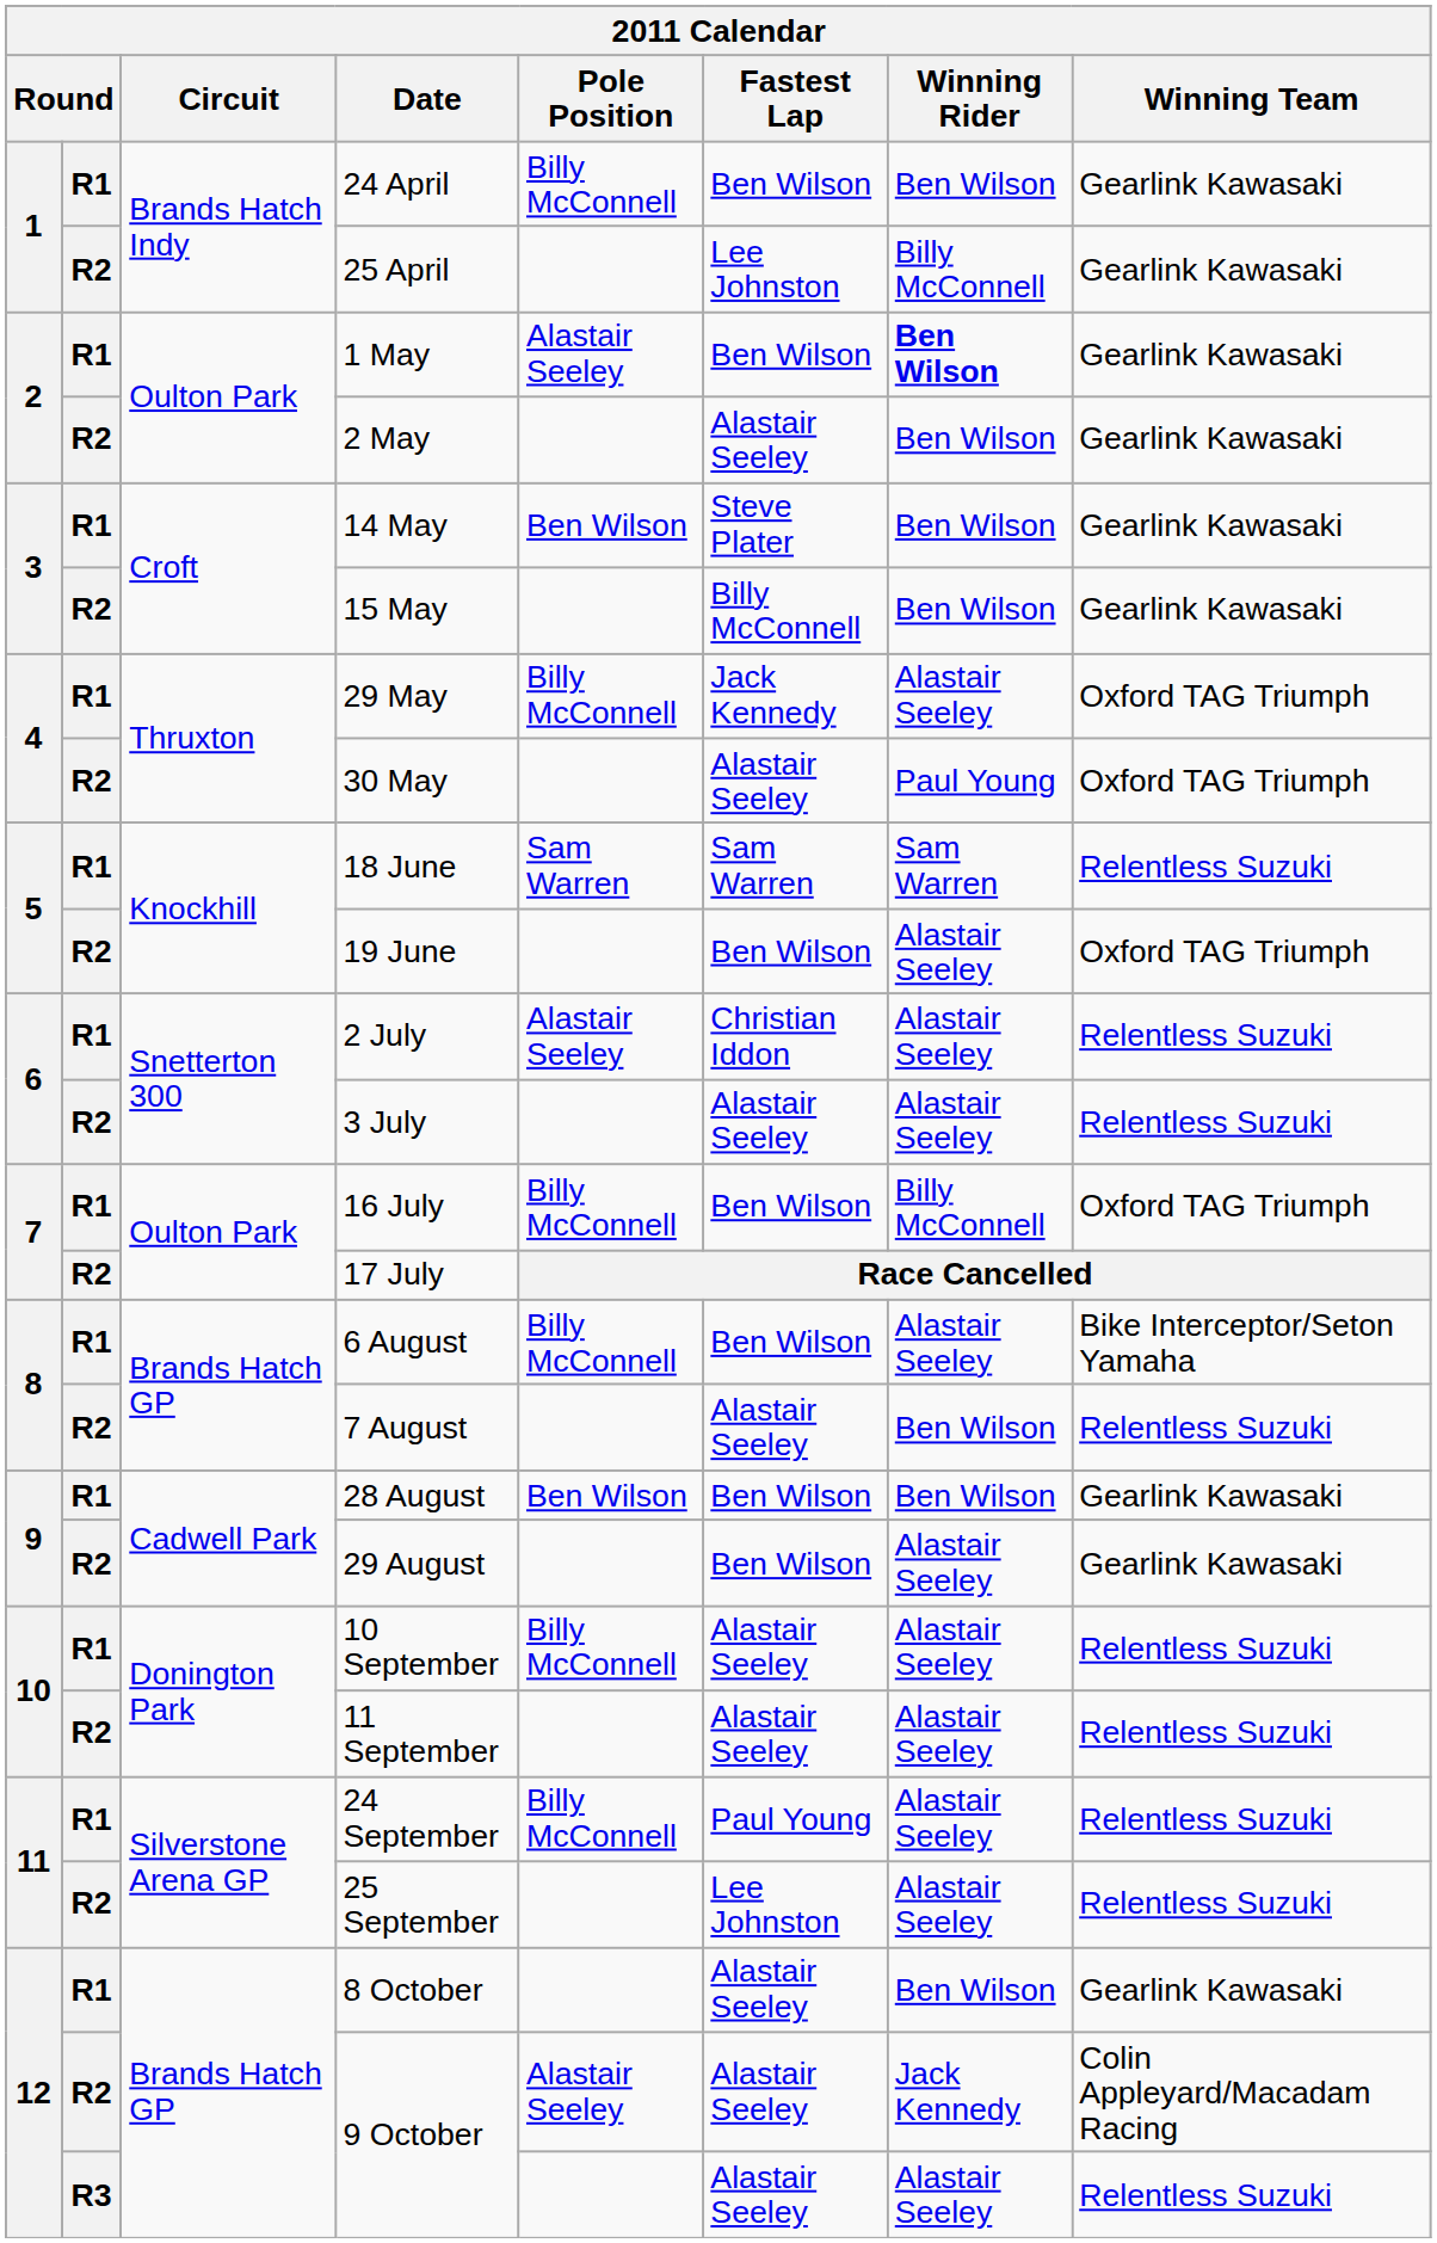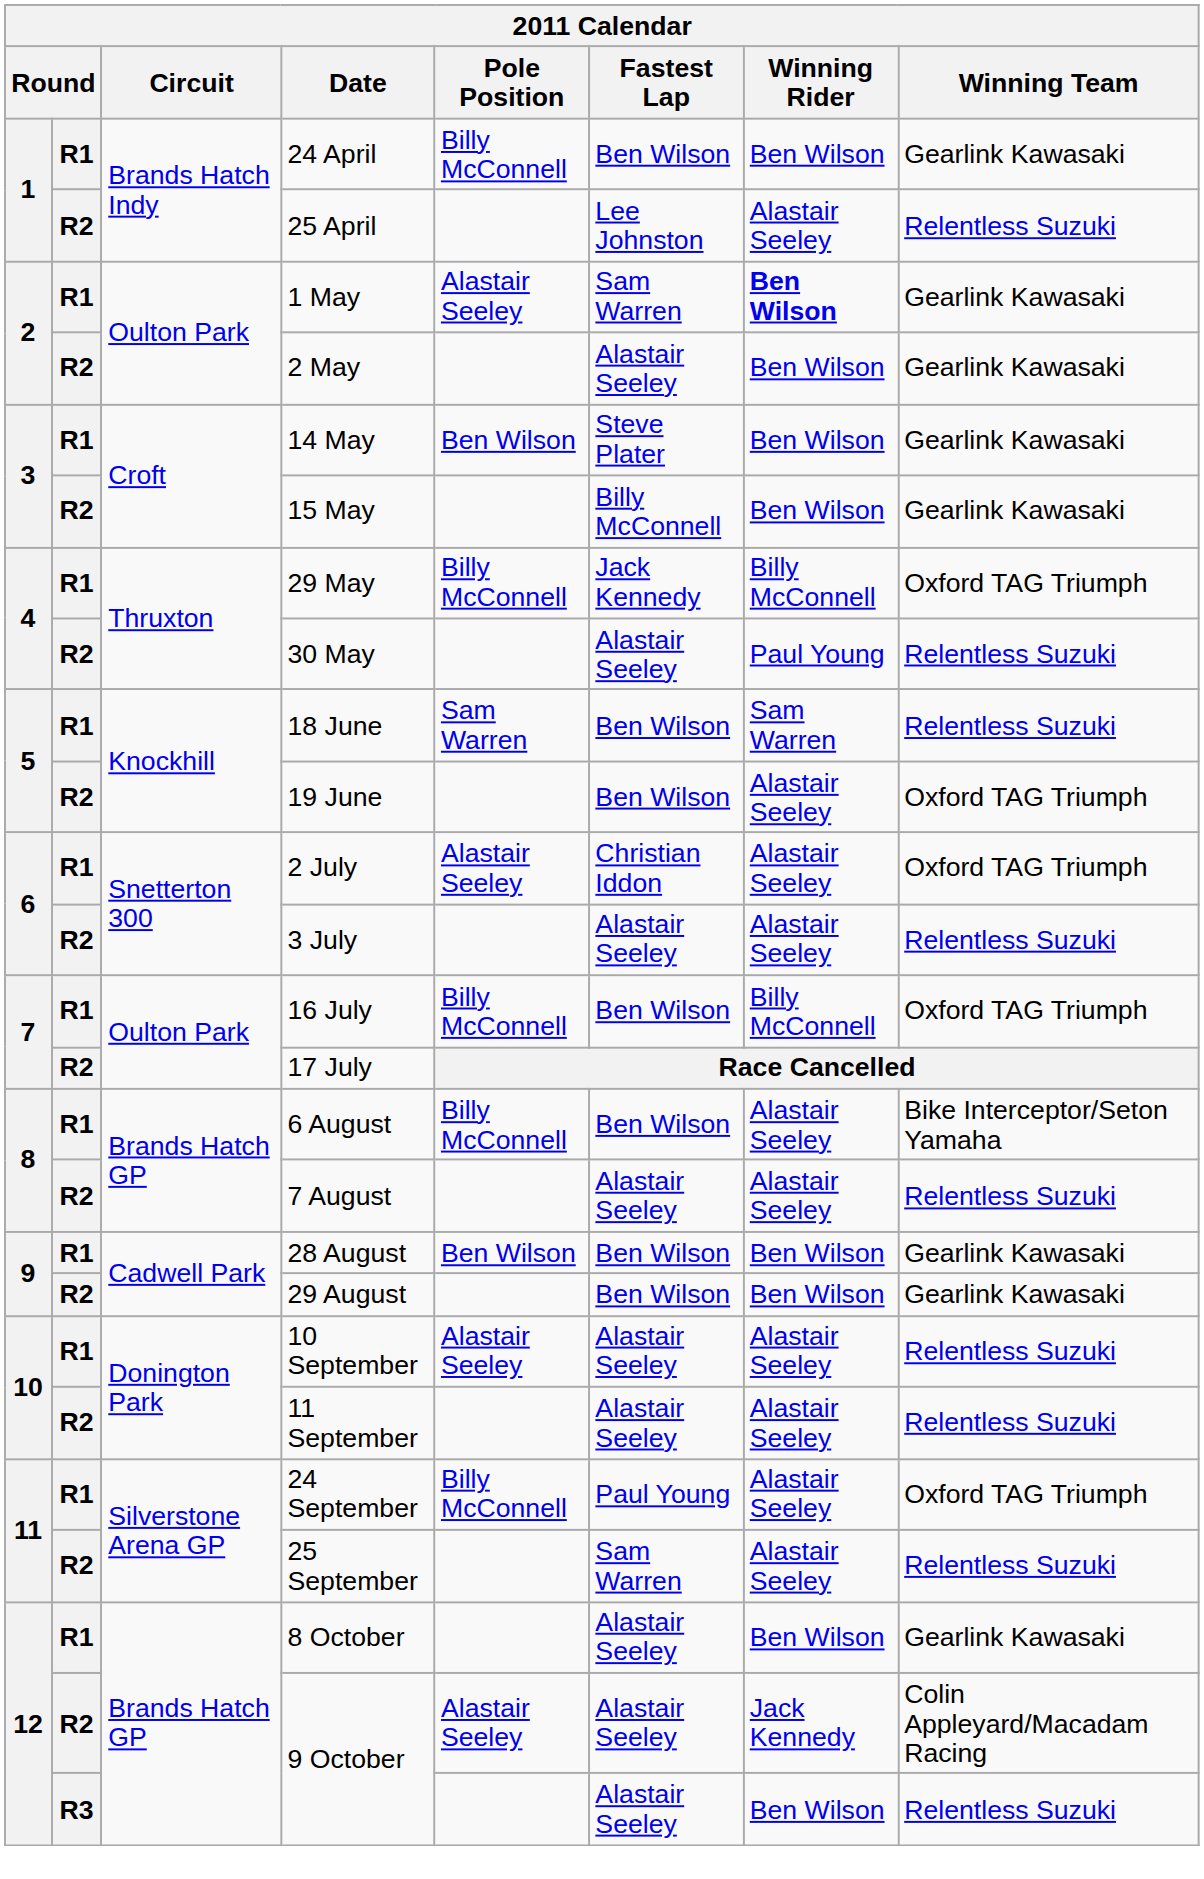25 April | Winning Rider: Billy McConnell -> Alastair Seeley
25 April | Winning Team: Gearlink Kawasaki -> Relentless Suzuki
1 May | Fastest Lap: Ben Wilson -> Sam Warren
29 May | Winning Rider: Alastair Seeley -> Billy McConnell
30 May | Winning Team: Oxford TAG Triumph -> Relentless Suzuki
18 June | Fastest Lap: Sam Warren -> Ben Wilson
2 July | Winning Team: Relentless Suzuki -> Oxford TAG Triumph
7 August | Winning Rider: Ben Wilson -> Alastair Seeley
29 August | Winning Rider: Alastair Seeley -> Ben Wilson
10 September | Pole Position: Billy McConnell -> Alastair Seeley
24 September | Winning Team: Relentless Suzuki -> Oxford TAG Triumph
25 September | Fastest Lap: Lee Johnston -> Sam Warren
R3 / 9 October | Winning Rider: Alastair Seeley -> Ben Wilson
